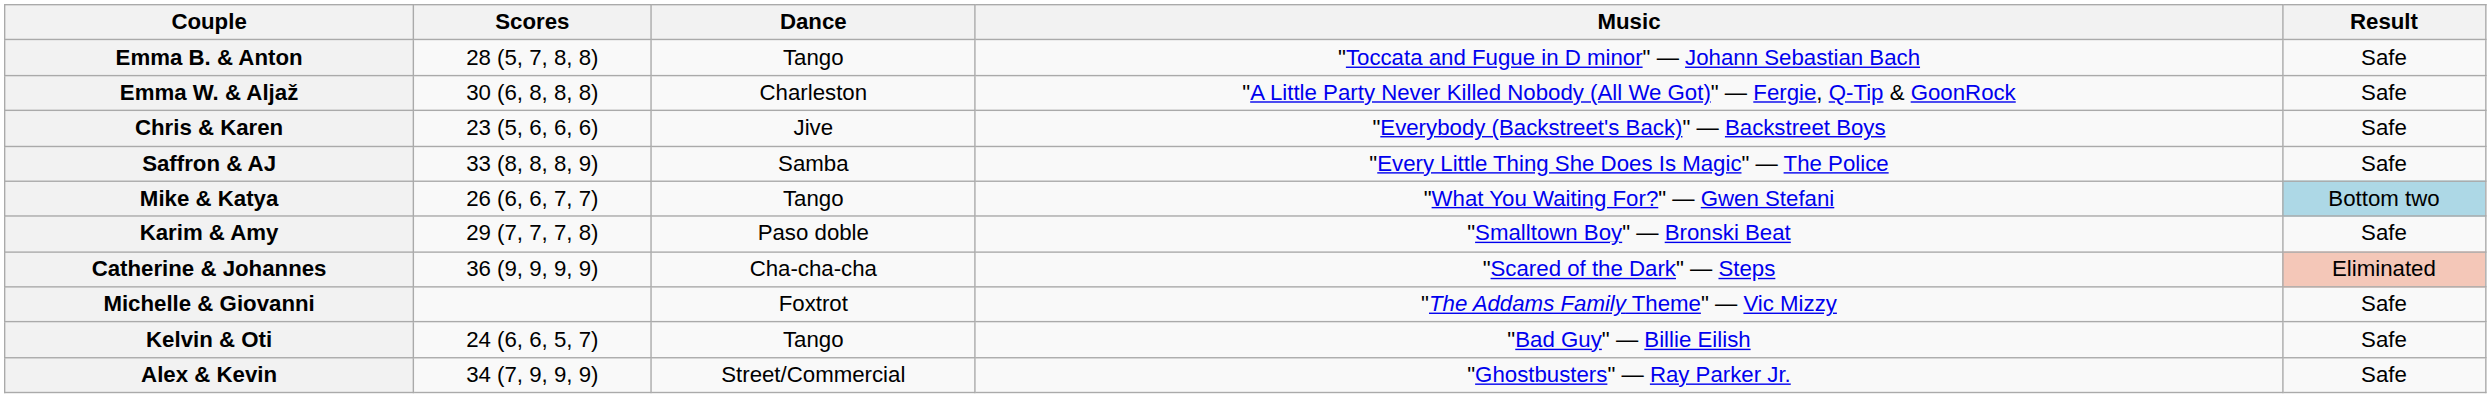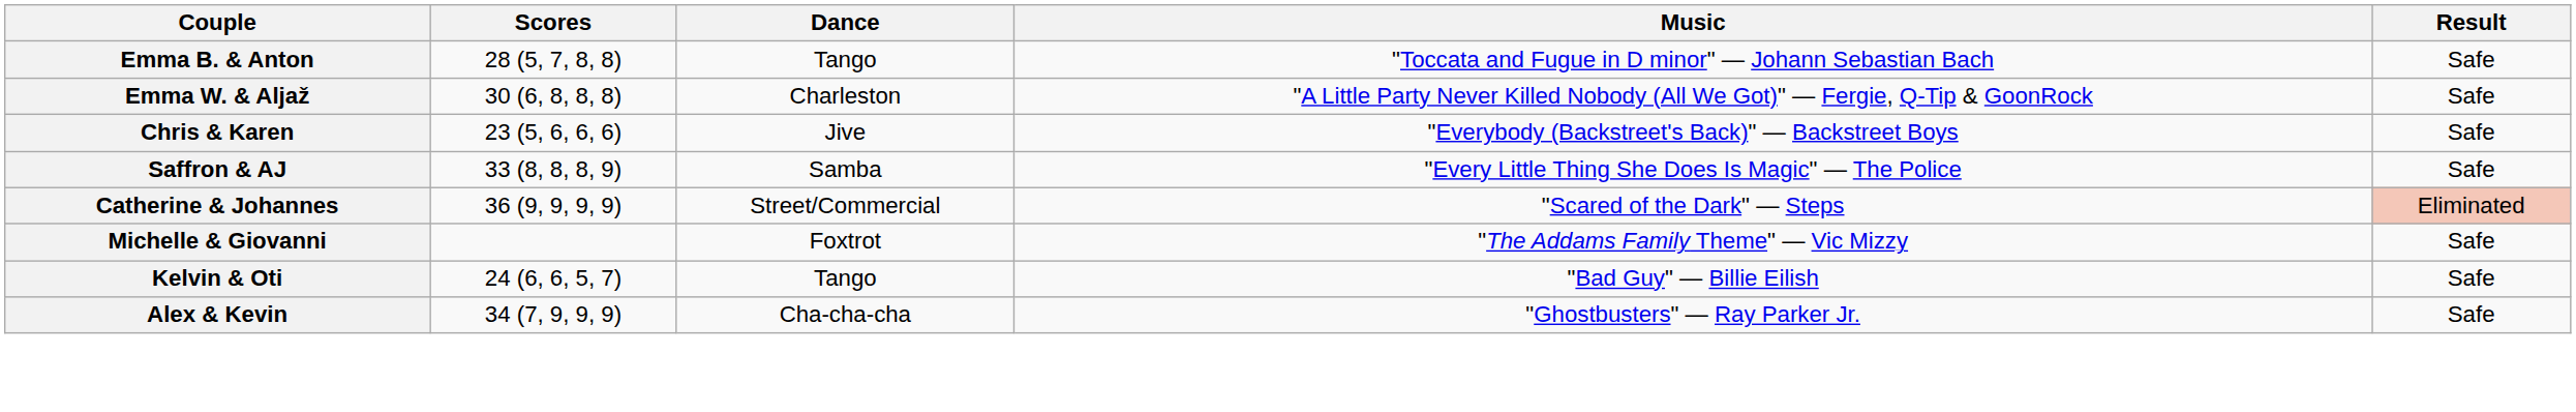- row: Mike & Katya | 26 (6, 6, 7, 7) | Tango | "What You Waiting For?" — Gwen Stefani | Bottom two
- row: Karim & Amy | 29 (7, 7, 7, 8) | Paso doble | "Smalltown Boy" — Bronski Beat | Safe
Catherine & Johannes | Dance: Cha-cha-cha -> Street/Commercial
Alex & Kevin | Dance: Street/Commercial -> Cha-cha-cha
